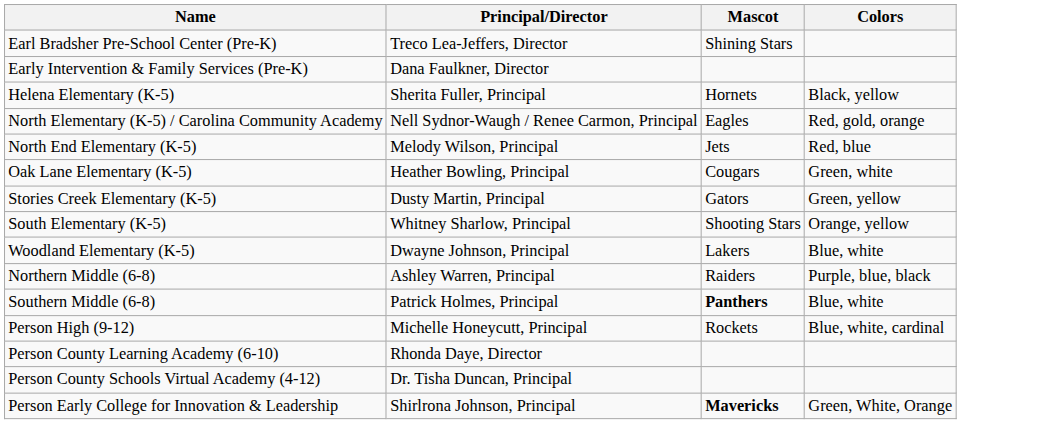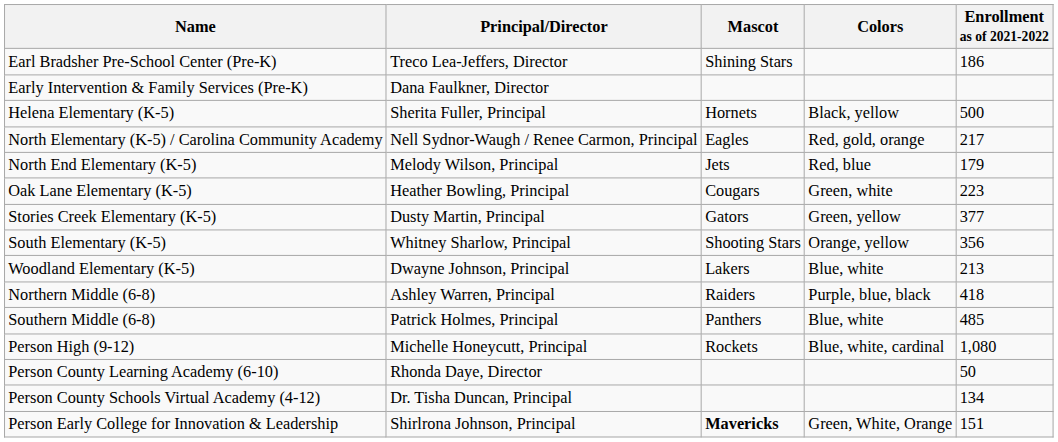+ column: Enrollment as of 2021-2022 | 186 | 500 | 217 | 179 | 223 | 377 | 356 | 213 | 418 | 485 | 1,080 | 50 | 134 | 151
Southern Middle (6-8) | Mascot: bold -> normal
